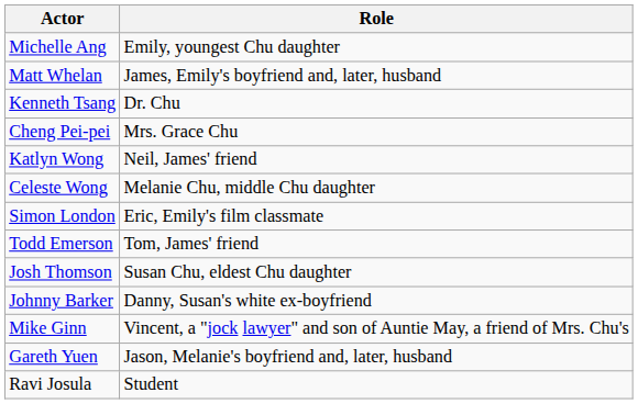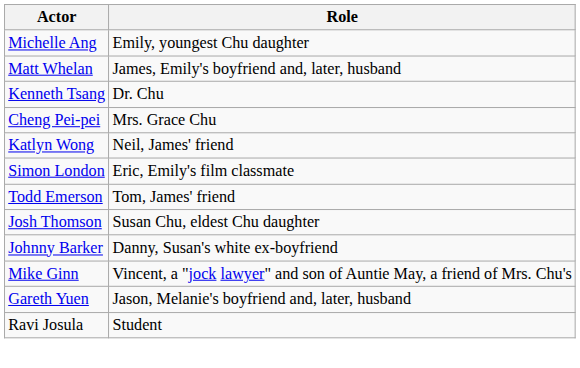- row: Celeste Wong | Melanie Chu, middle Chu daughter
